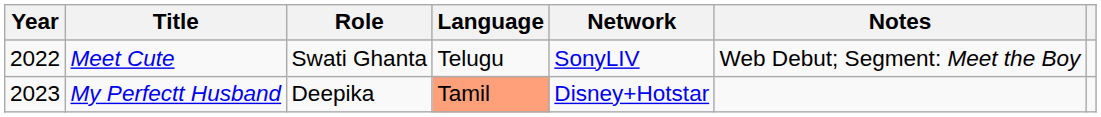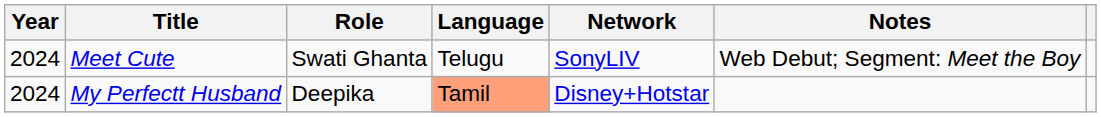Meet Cute | Year: 2022 -> 2024
My Perfectt Husband | Year: 2023 -> 2024
